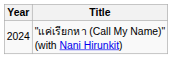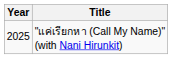"แค่เรียกหา (Call My Name)" (with Nani Hirunkit) | Year: 2024 -> 2025
